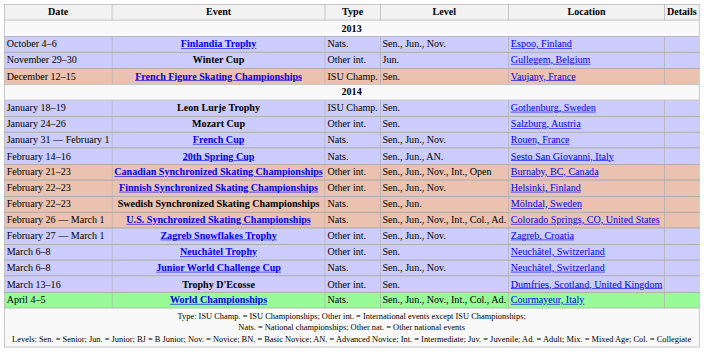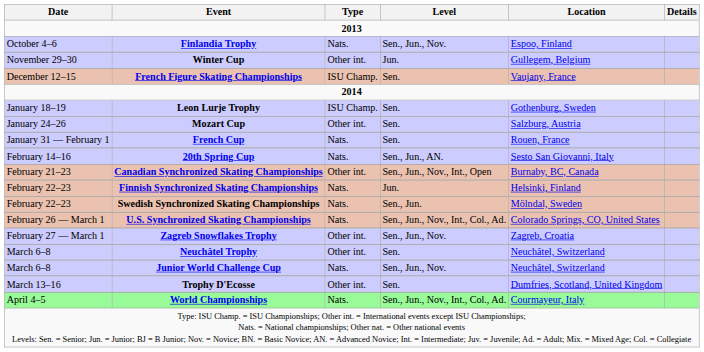French Cup | Level: Sen., Jun., Nov. -> Sen.
Finnish Synchronized Skating Championships | Type: Other int. -> Nats.
Finnish Synchronized Skating Championships | Level: Sen., Jun., Nov. -> Jun.
